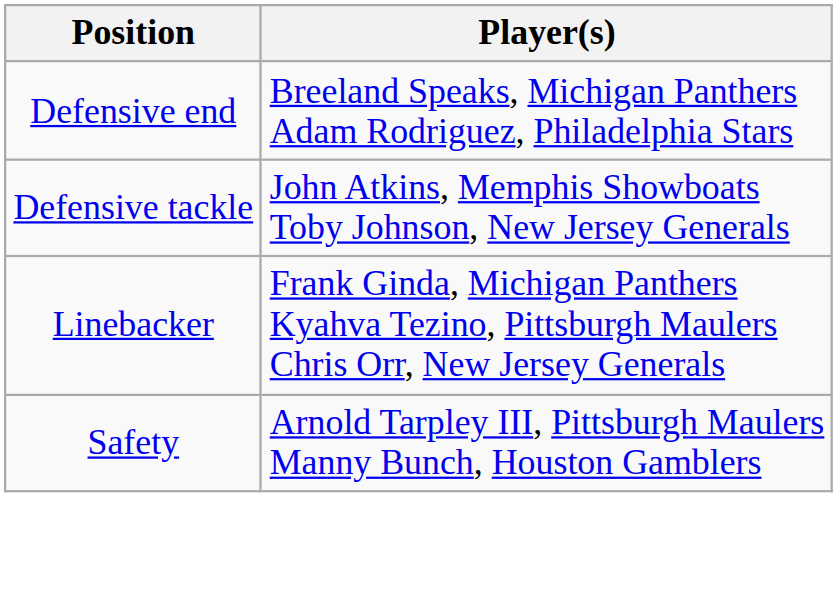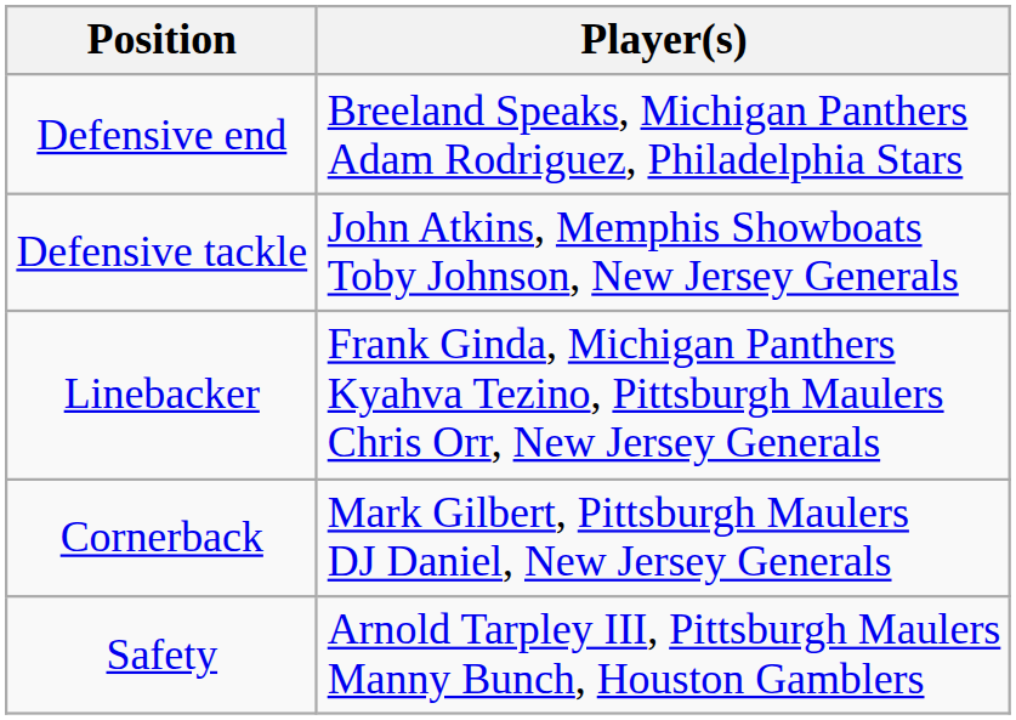+ row: Cornerback | Mark Gilbert, Pittsburgh Maulers DJ Daniel, New Jersey Generals
